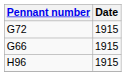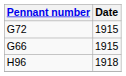H96 | Date: 1915 -> 1918
